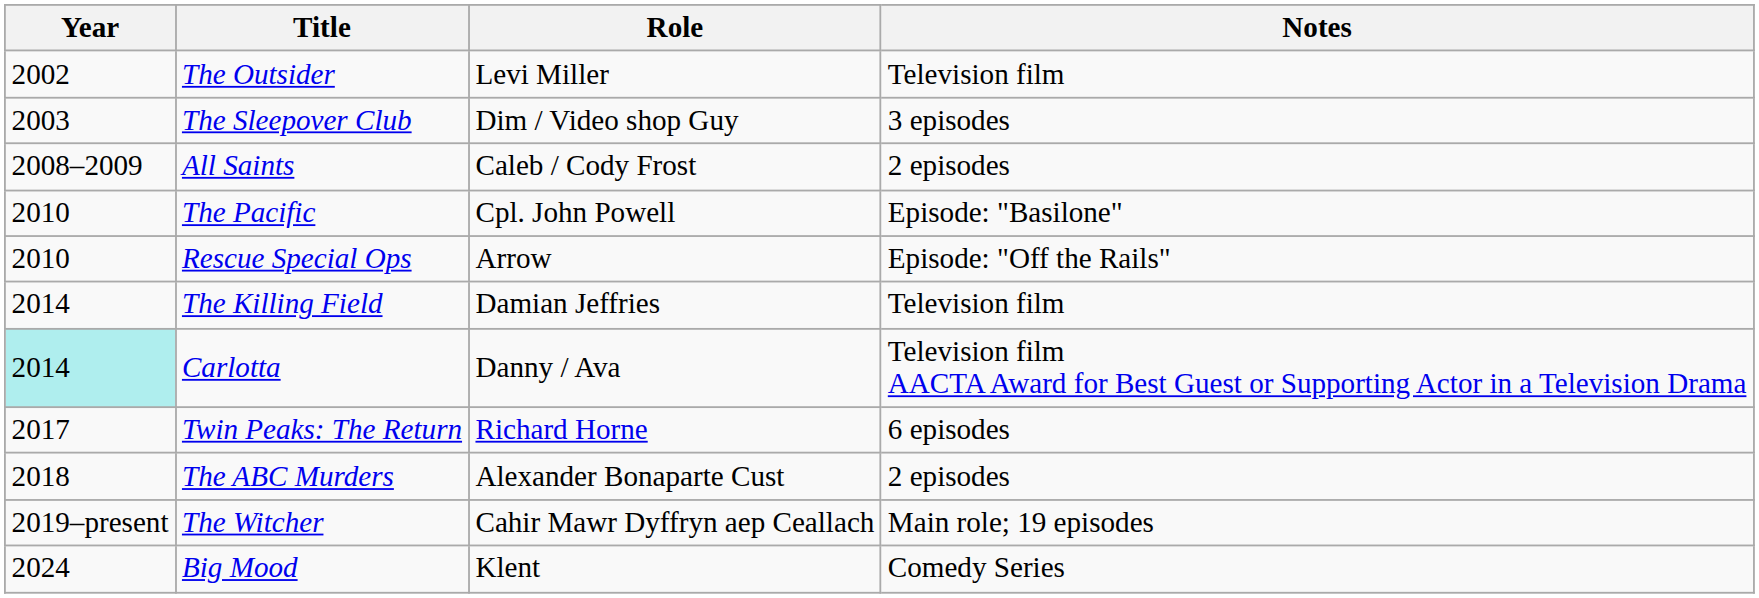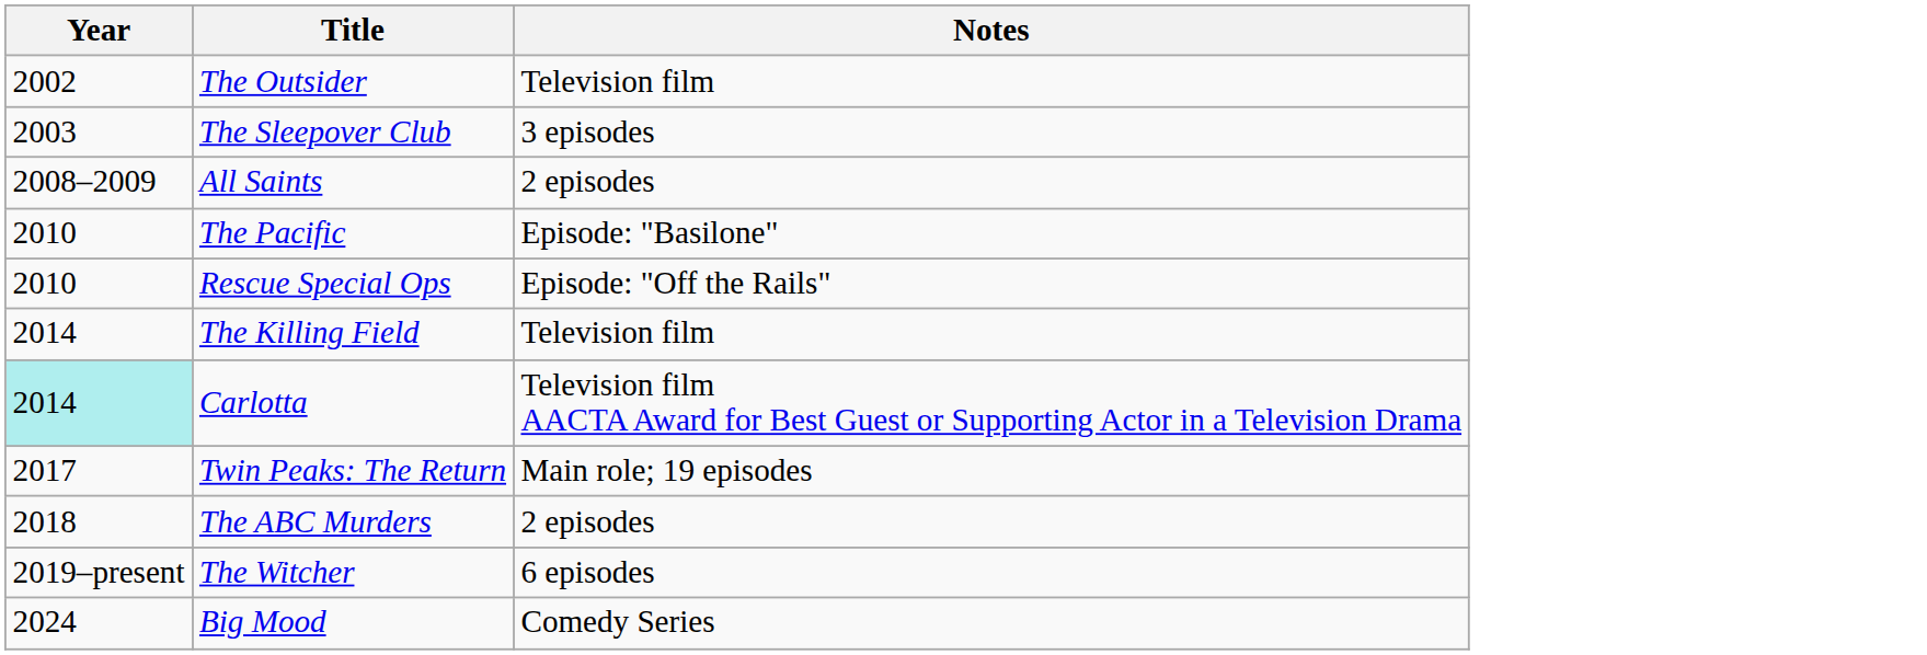- column: Role | Levi Miller | Dim / Video shop Guy | Caleb / Cody Frost | Cpl. John Powell | Arrow | Damian Jeffries | Danny / Ava | Richard Horne | Alexander Bonaparte Cust | Cahir Mawr Dyffryn aep Ceallach | Klent
Twin Peaks: The Return | Notes: 6 episodes -> Main role; 19 episodes
The Witcher | Notes: Main role; 19 episodes -> 6 episodes
